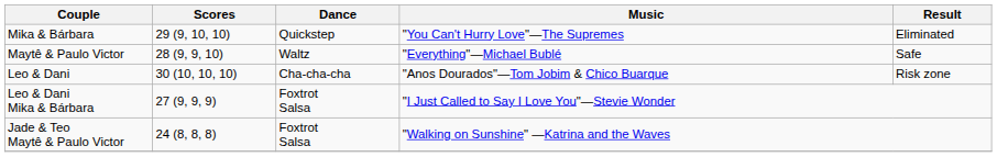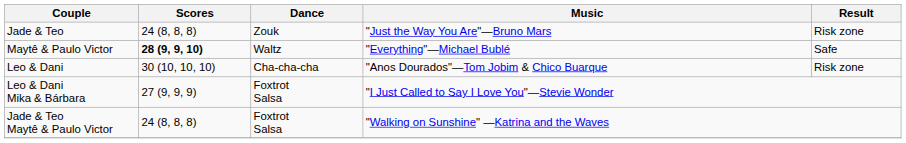+ row: Jade & Teo | 24 (8, 8, 8) | Zouk | "Just the Way You Are"—Bruno Mars | Risk zone
- row: Mika & Bárbara | 29 (9, 10, 10) | Quickstep | "You Can't Hurry Love"—The Supremes | Eliminated
Maytê & Paulo Victor | Scores: normal -> bold
